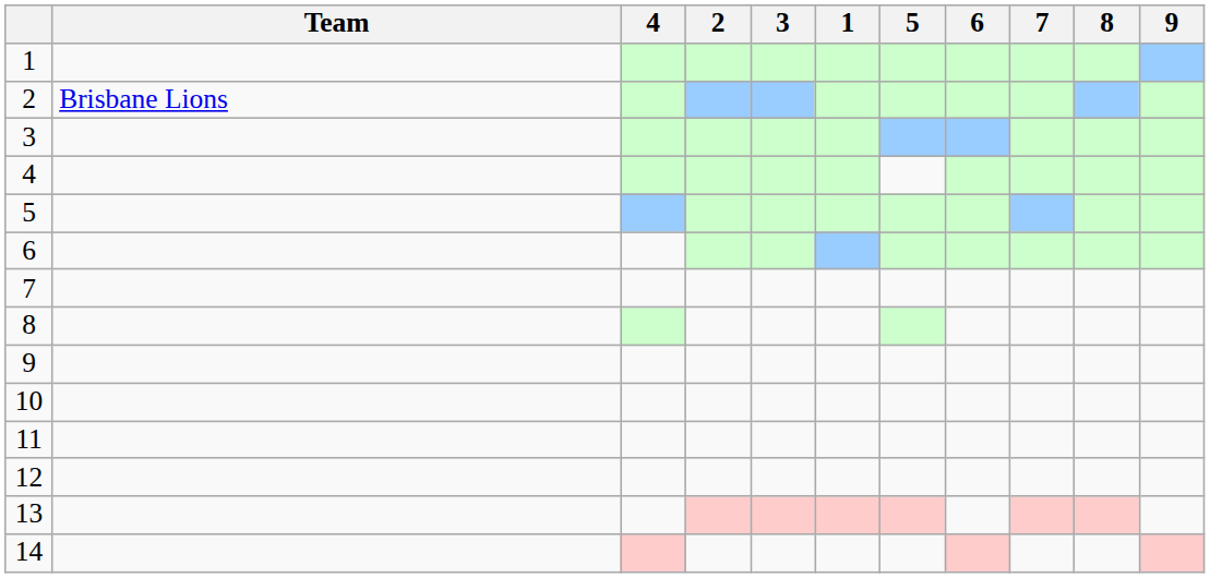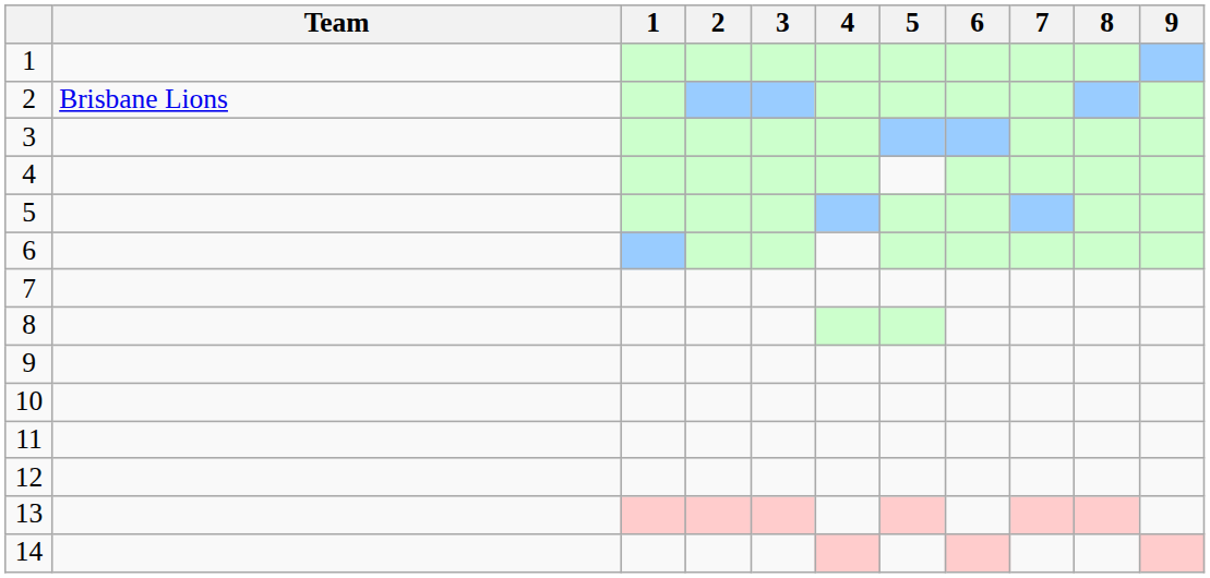columns swapped: 1 <-> 4
